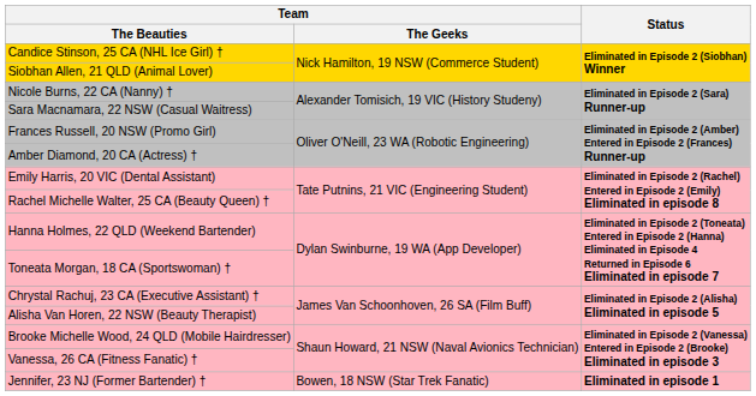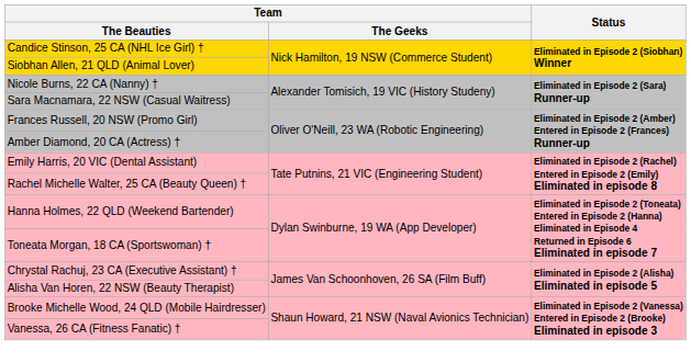- row: Jennifer, 23 NJ (Former Bartender) † | Bowen, 18 NSW (Star Trek Fanatic) | Eliminated in episode 1
